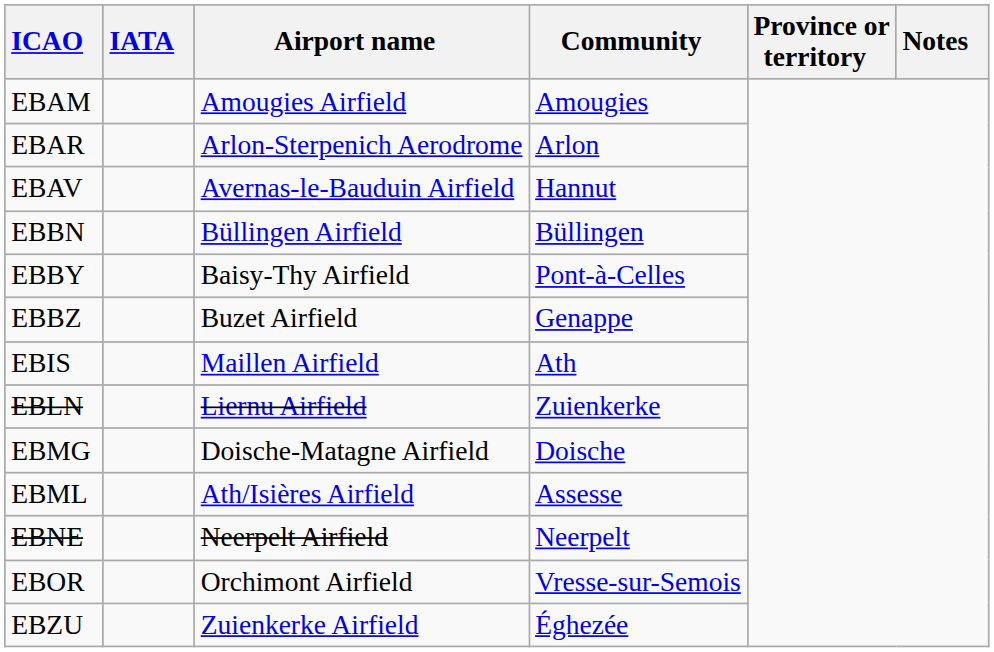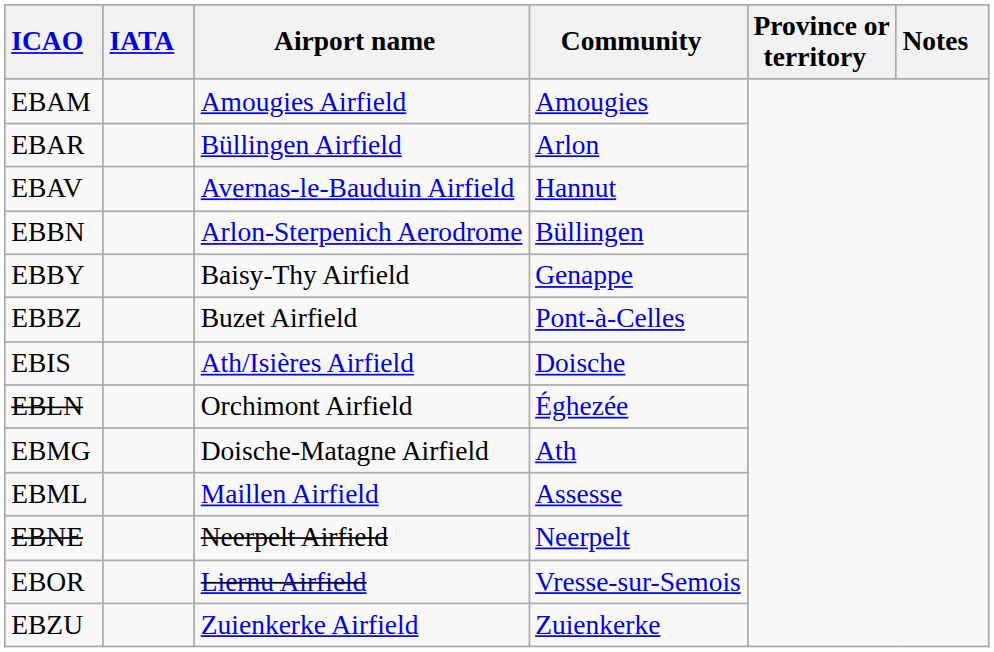EBAR | Airport name: Arlon-Sterpenich Aerodrome -> Büllingen Airfield
EBBN | Airport name: Büllingen Airfield -> Arlon-Sterpenich Aerodrome
EBBY | Community: Pont-à-Celles -> Genappe
EBBZ | Community: Genappe -> Pont-à-Celles
EBIS | Airport name: Maillen Airfield -> Ath/Isières Airfield
EBIS | Community: Ath -> Doische
EBLN | Airport name: Liernu Airfield -> Orchimont Airfield
EBLN | Community: Zuienkerke -> Éghezée
EBMG | Community: Doische -> Ath
EBML | Airport name: Ath/Isières Airfield -> Maillen Airfield
EBOR | Airport name: Orchimont Airfield -> Liernu Airfield
EBZU | Community: Éghezée -> Zuienkerke
